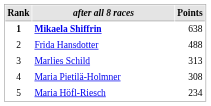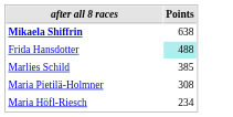- column: Rank | 1 | 2 | 3 | 4 | 5
Frida Hansdotter | Points: no background -> paleturquoise background
Marlies Schild | Points: 313 -> 385
